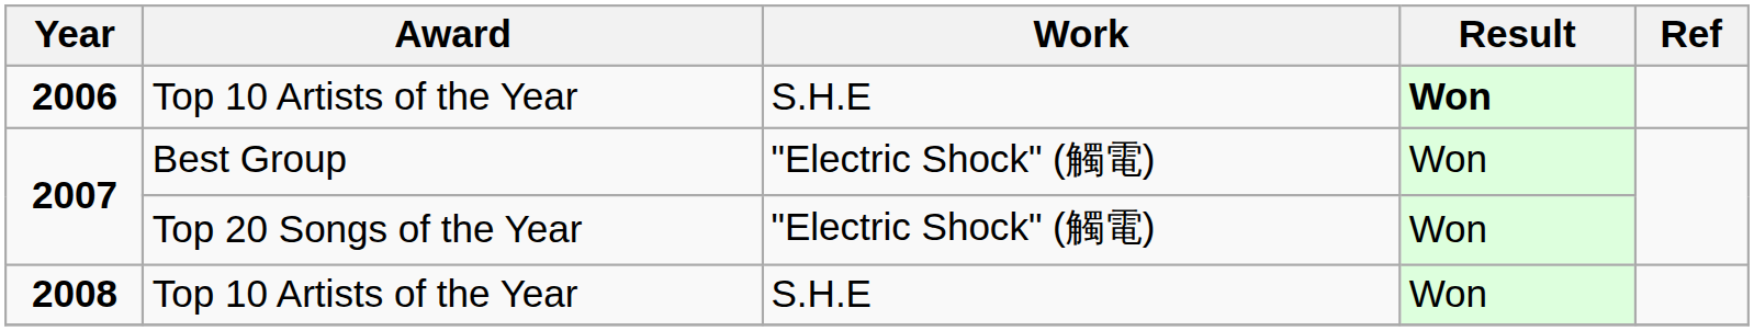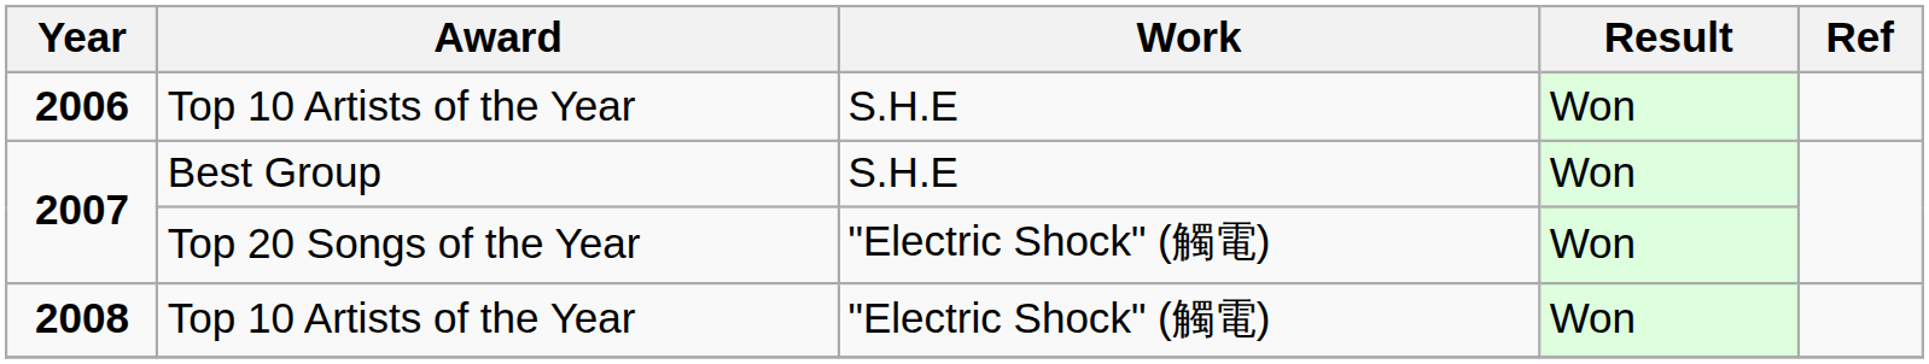2006 | Result: bold -> normal
2007 / Best Group | Work: "Electric Shock" (觸電) -> S.H.E
2008 | Work: S.H.E -> "Electric Shock" (觸電)
